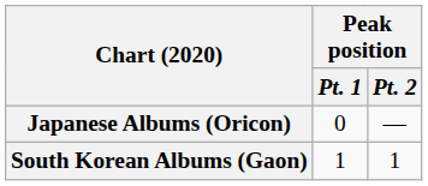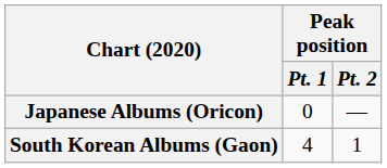South Korean Albums (Gaon) | Peak position / Pt. 1: 1 -> 4
